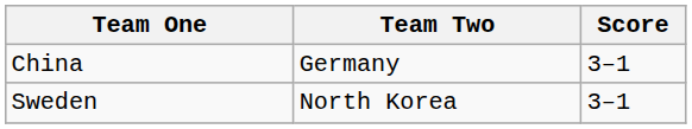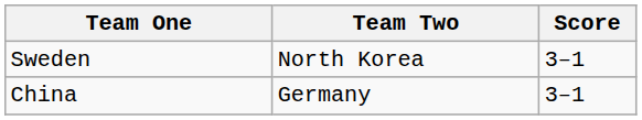rows swapped: Sweden <-> China
